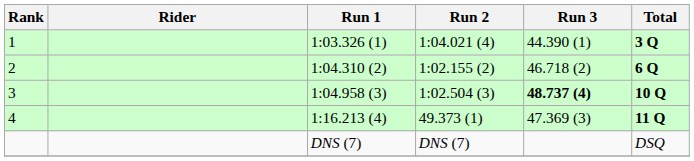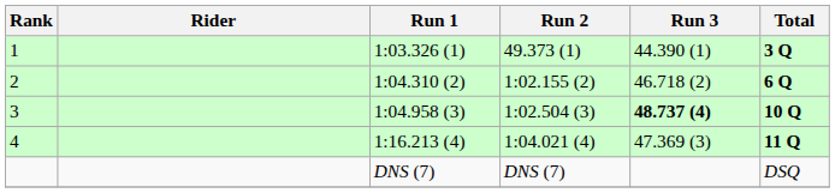1 | Run 2: 1:04.021 (4) -> 49.373 (1)
4 | Run 2: 49.373 (1) -> 1:04.021 (4)
